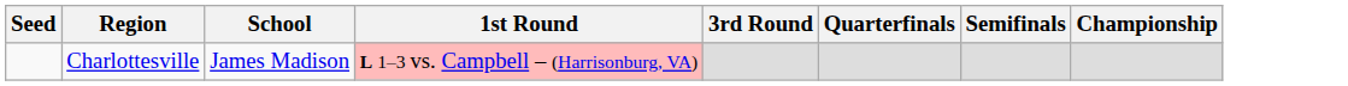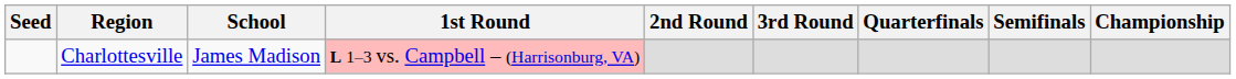+ column: 2nd Round
